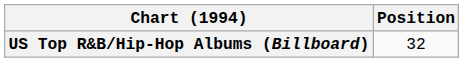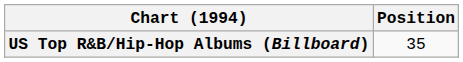US Top R&B/Hip-Hop Albums (Billboard) | Position: 32 -> 35
